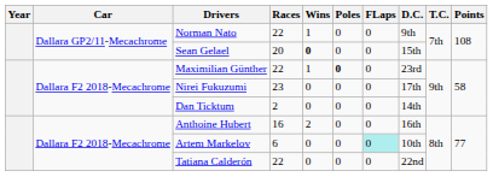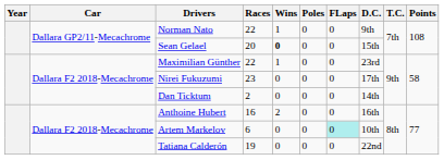Maximilian Günther | Poles: bold -> normal
Tatiana Calderón | Races: 22 -> 19
